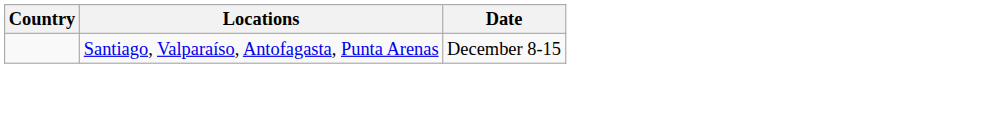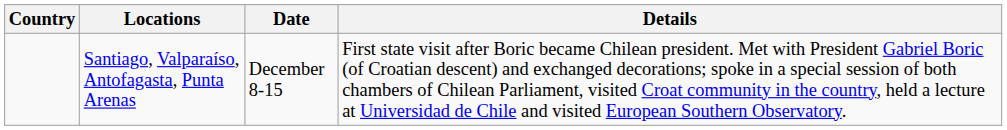+ column: Details | First state visit after Boric became Chilean president. Met with President Gabriel Boric (of Croatian descent) and exchanged decorations; spoke in a special session of both chambers of Chilean Parliament, visited Croat community in the country, held a lecture at Universidad de Chile and visited European Southern Observatory.
